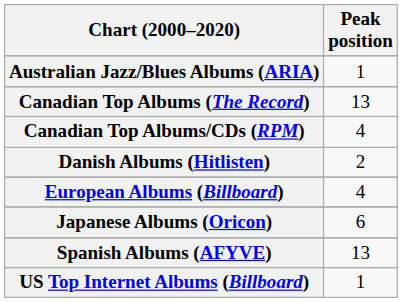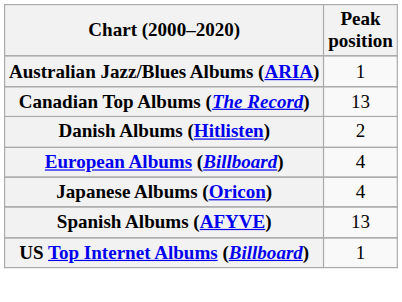- row: Canadian Top Albums/CDs (RPM) | 4
Japanese Albums (Oricon) | Peak position: 6 -> 4
